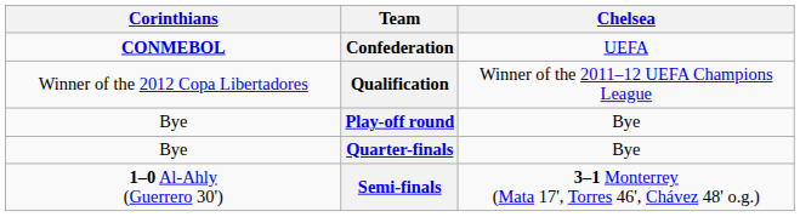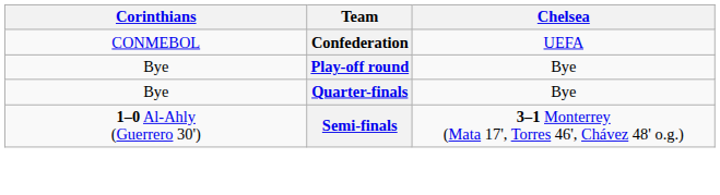Confederation | Corinthians: bold -> normal
- row: Winner of the 2012 Copa Libertadores | Qualification | Winner of the 2011–12 UEFA Champions League
